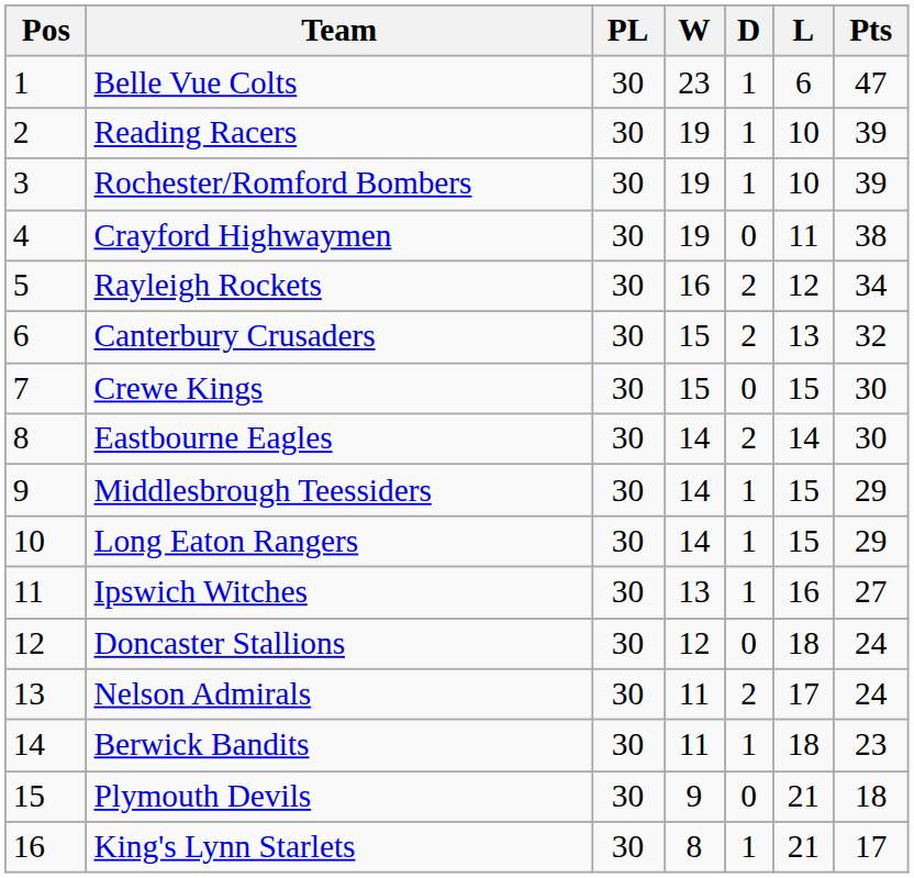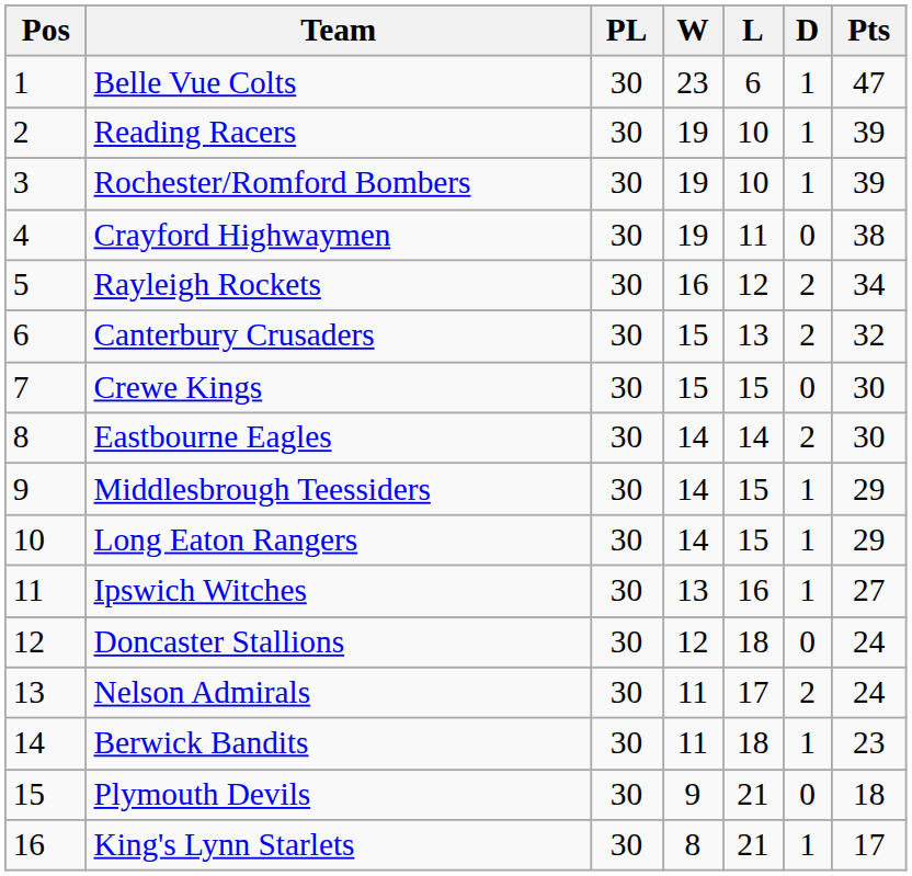columns swapped: D <-> L
